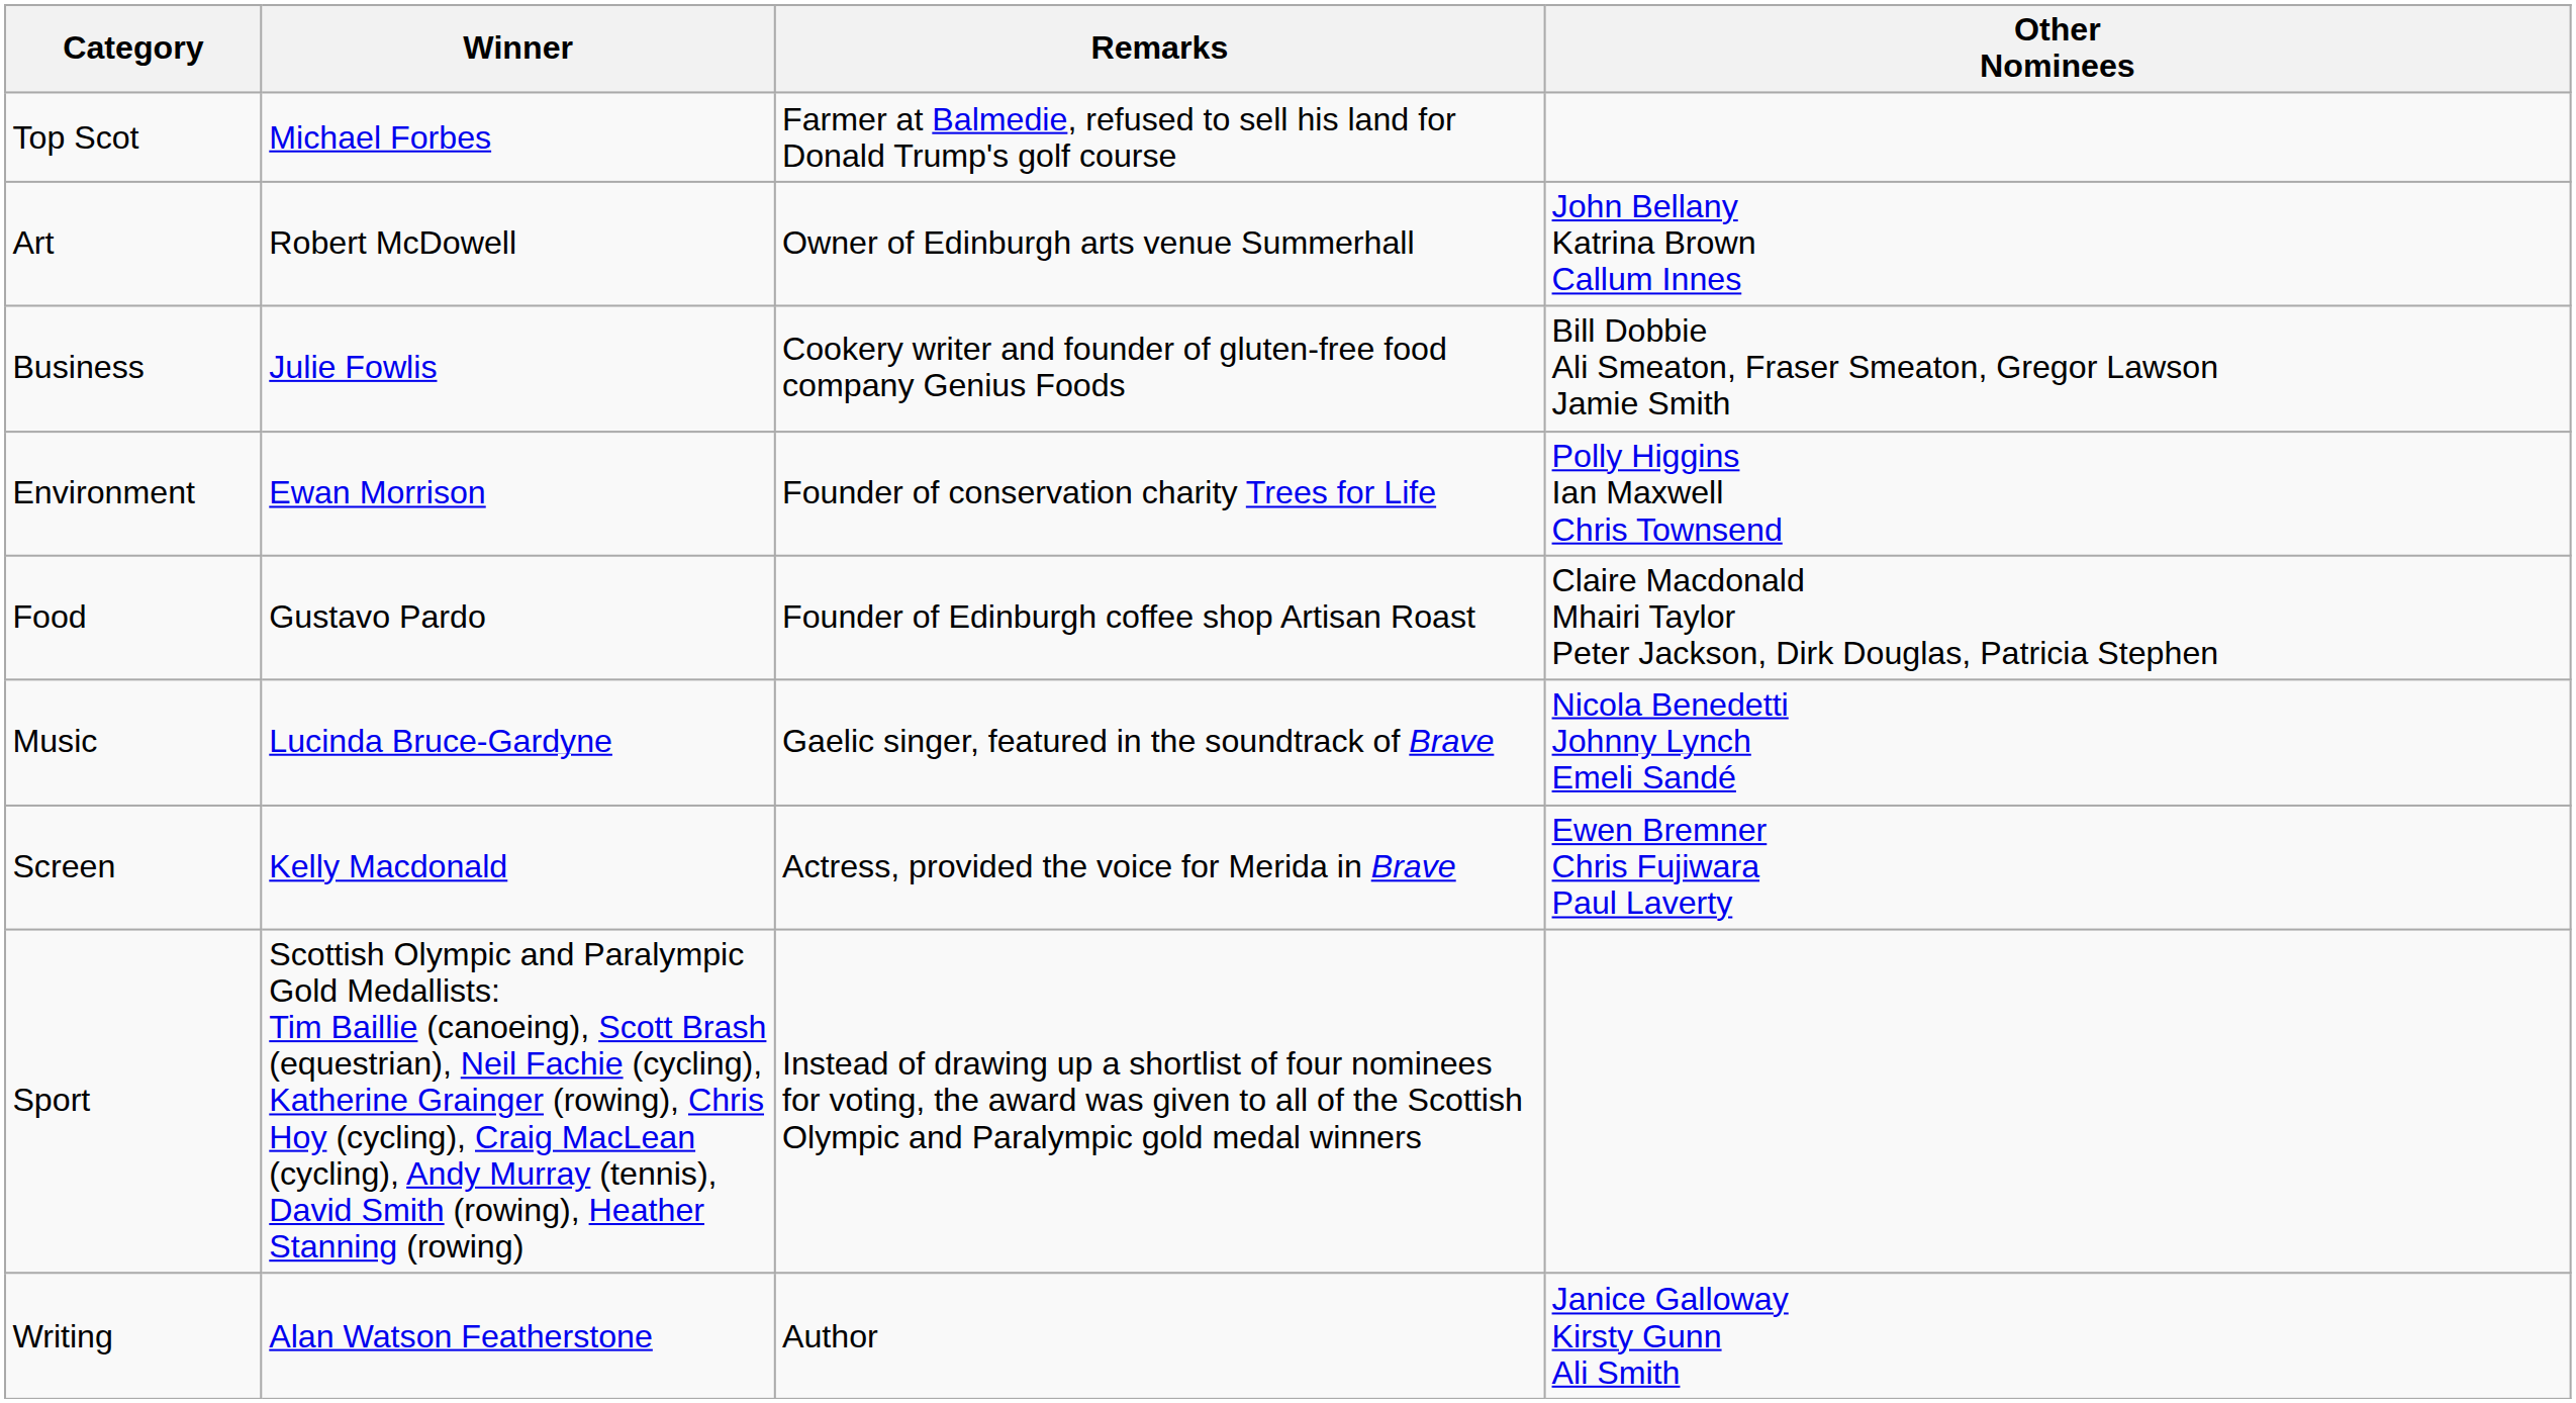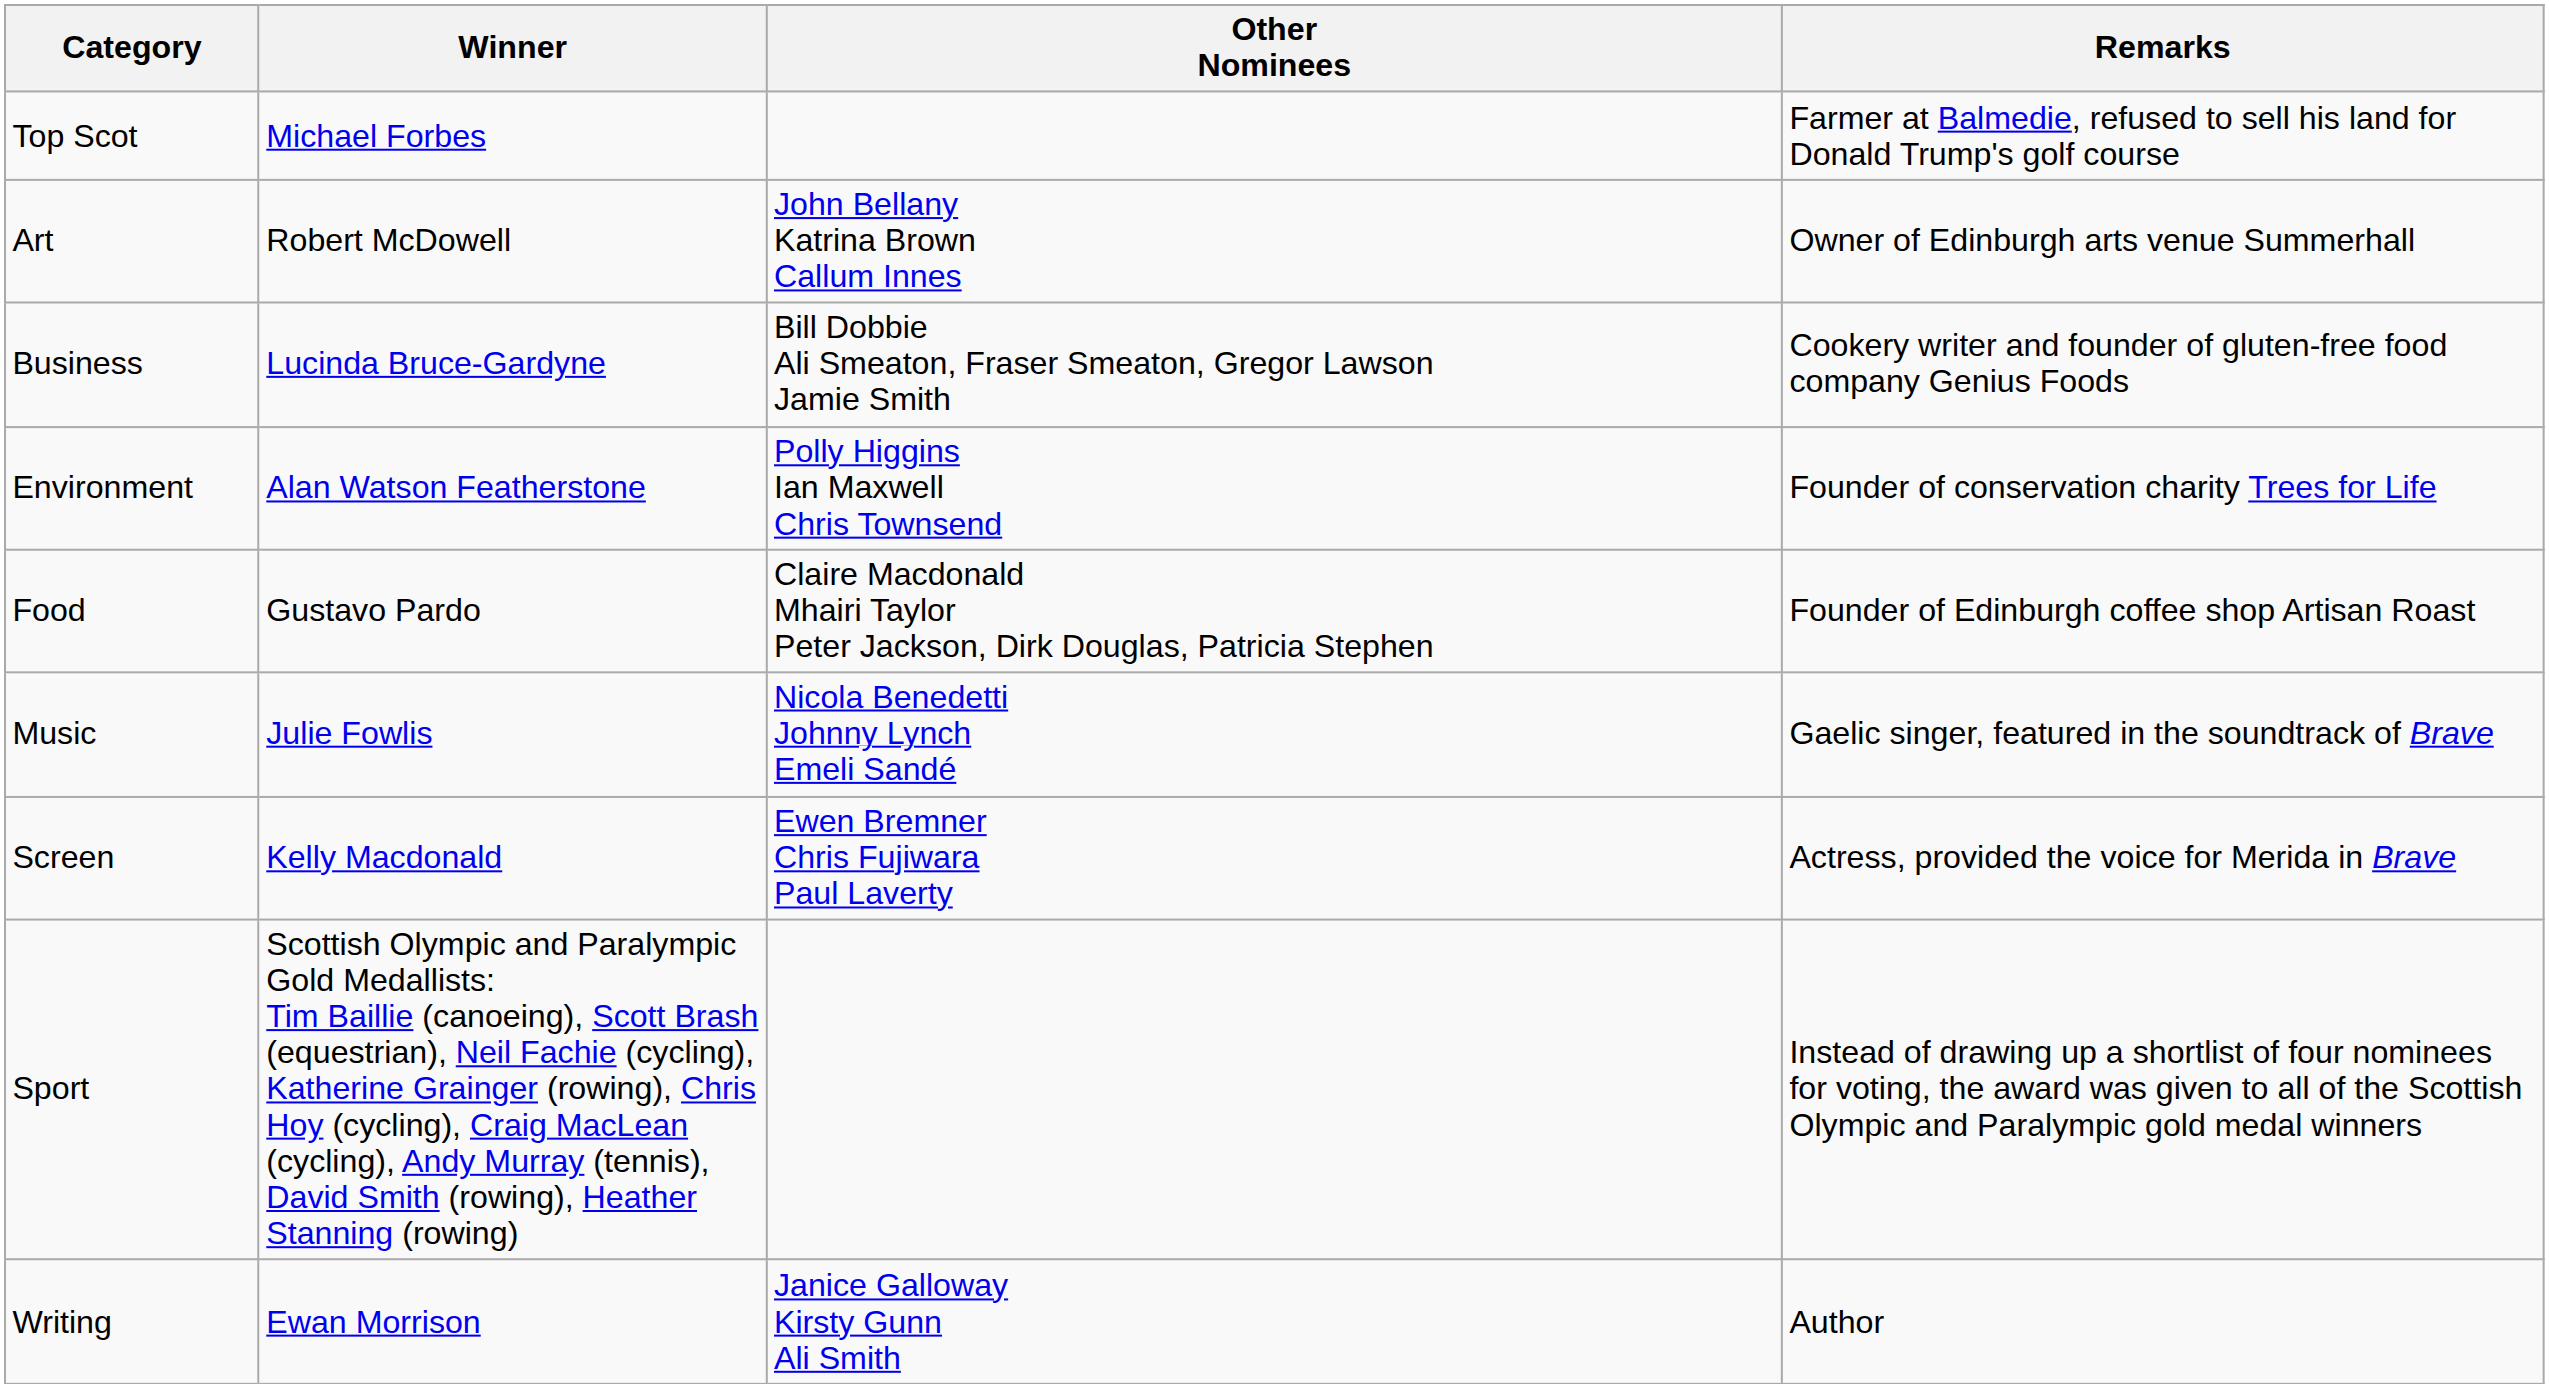columns swapped: Remarks <-> Other Nominees
Business | Winner: Julie Fowlis -> Lucinda Bruce-Gardyne
Environment | Winner: Ewan Morrison -> Alan Watson Featherstone
Music | Winner: Lucinda Bruce-Gardyne -> Julie Fowlis
Writing | Winner: Alan Watson Featherstone -> Ewan Morrison
